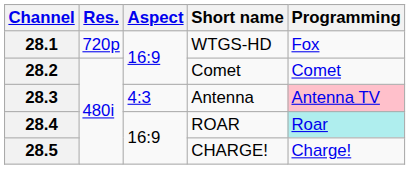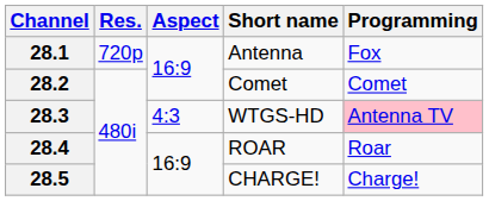28.1 | Short name: WTGS-HD -> Antenna
28.3 | Short name: Antenna -> WTGS-HD
28.4 | Programming: paleturquoise background -> no background
